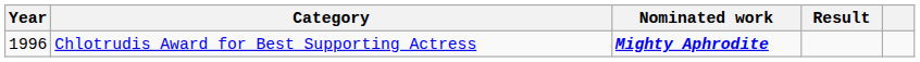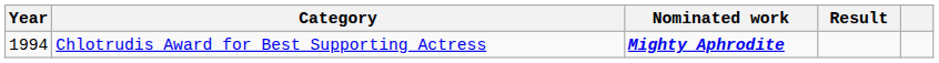Chlotrudis Award for Best Supporting Actress | Year: 1996 -> 1994
